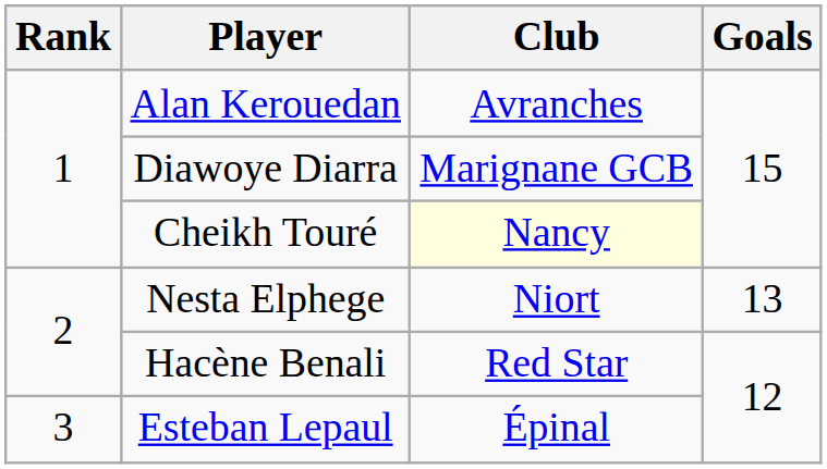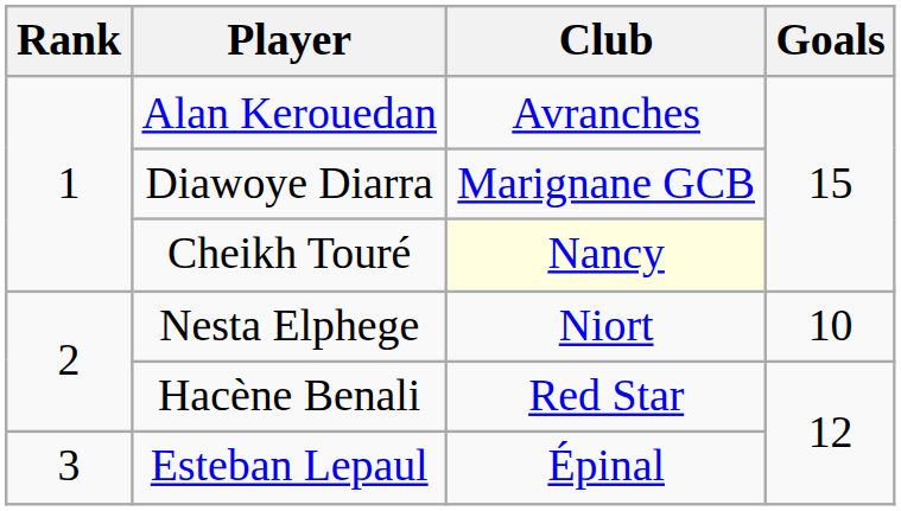Nesta Elphege | Goals: 13 -> 10
